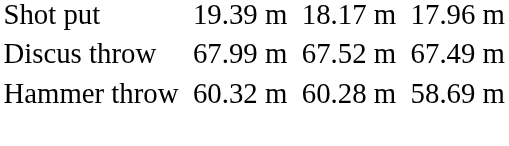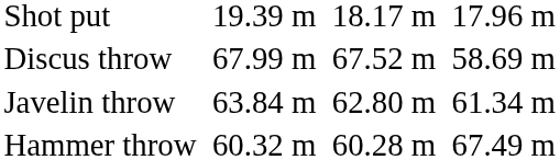Discus throw | column 7: 67.49 m -> 58.69 m
+ row: Javelin throw | 63.84 m | 62.80 m | 61.34 m
Hammer throw | column 7: 58.69 m -> 67.49 m
